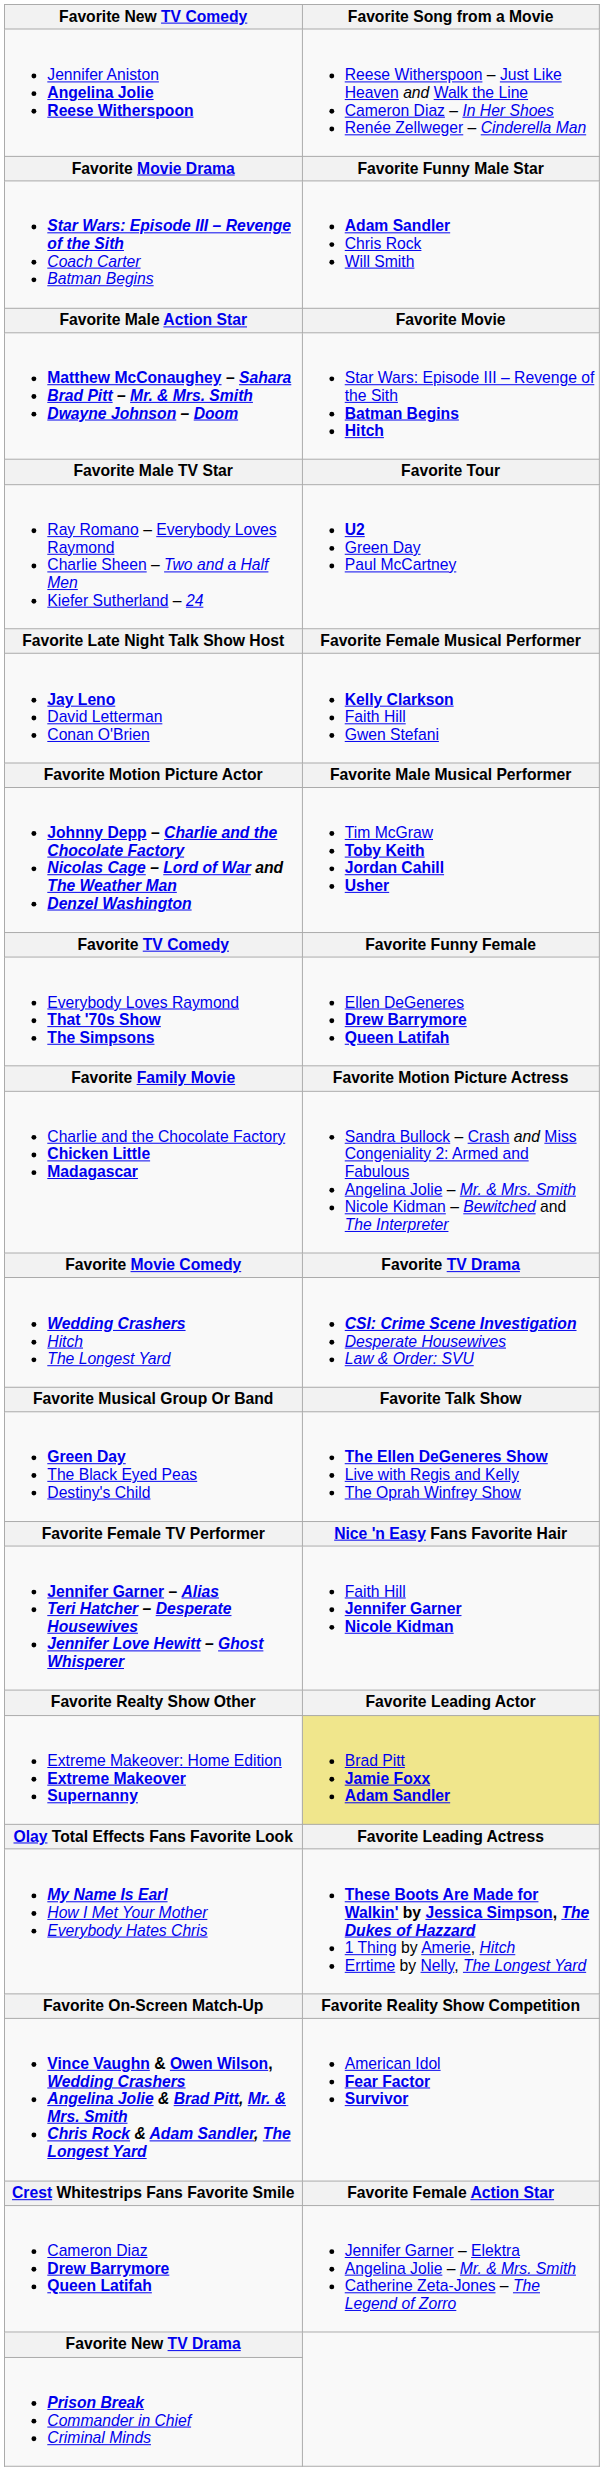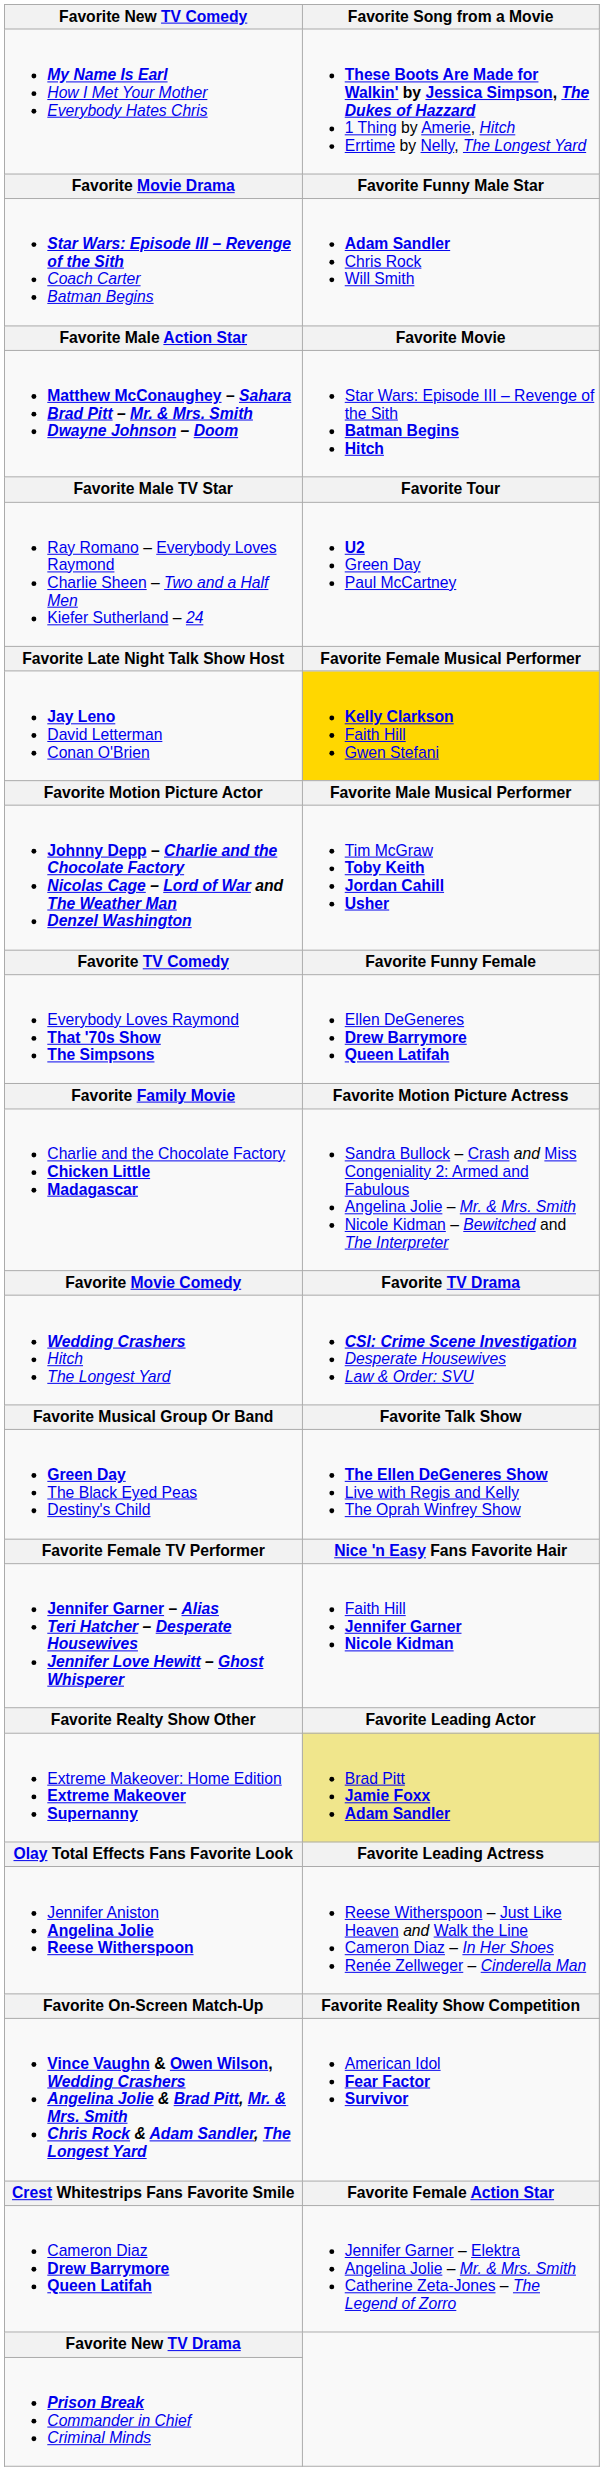rows swapped: My Name Is Earl How I Met Your Mother Everybody Hates Chris <-> Jennifer Aniston Angelina Jolie Reese Witherspoon
Jay Leno David Letterman Conan O'Brien | Favorite Song from a Movie: no background -> gold background
